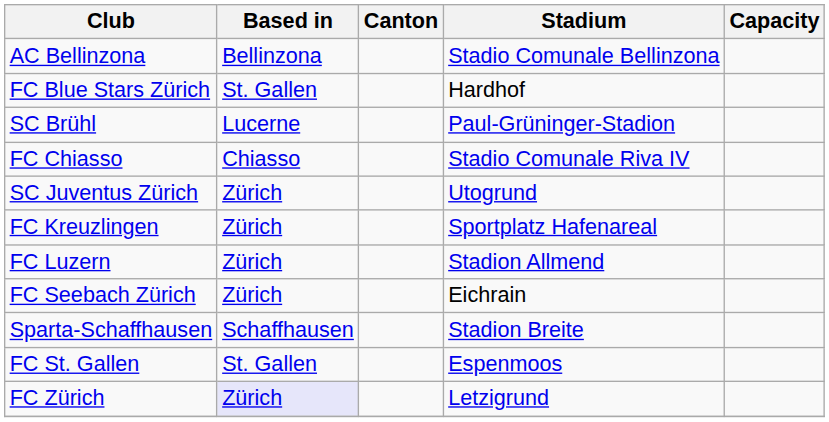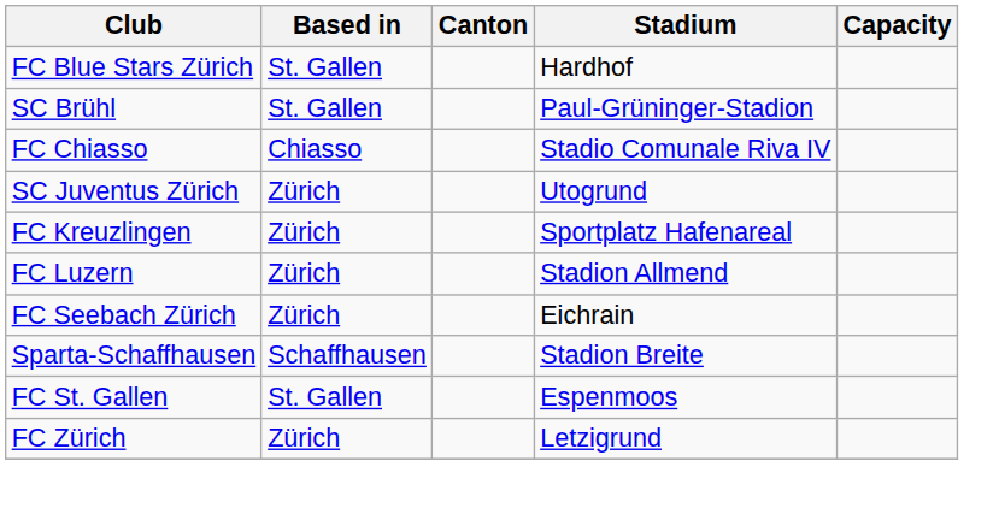- row: AC Bellinzona | Bellinzona | Stadio Comunale Bellinzona
SC Brühl | Based in: Lucerne -> St. Gallen
FC Zürich | Based in: lavender background -> no background
